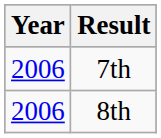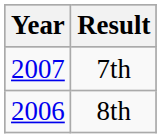7th | Year: 2006 -> 2007
